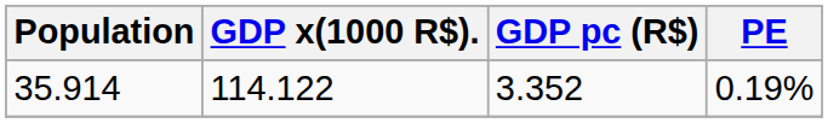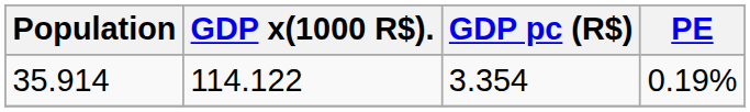35.914 | GDP pc (R$): 3.352 -> 3.354
